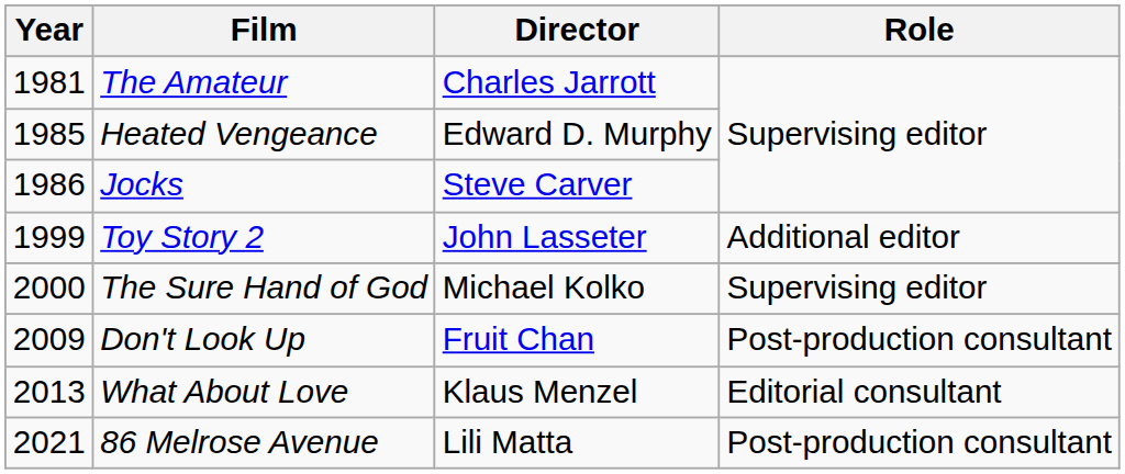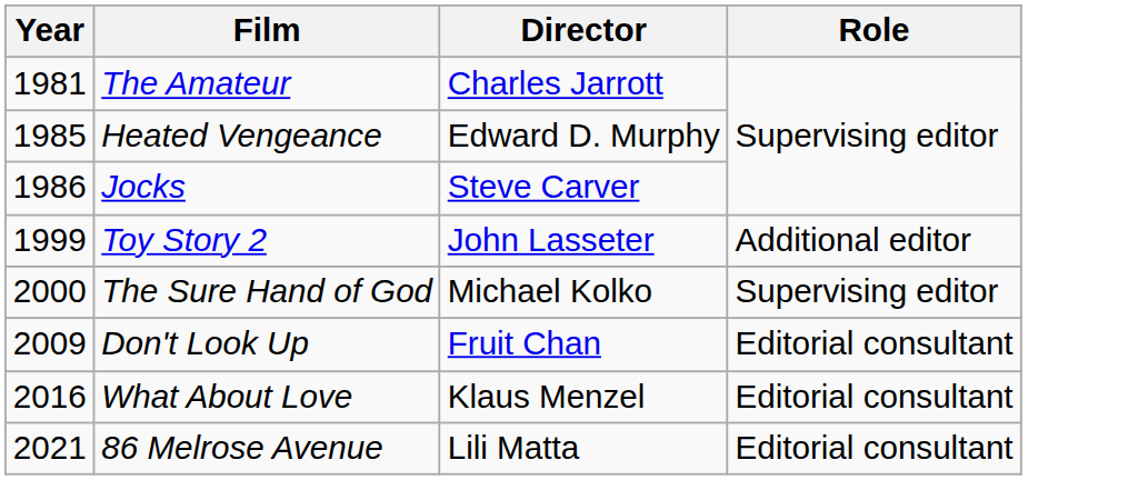Don't Look Up | Role: Post-production consultant -> Editorial consultant
What About Love | Year: 2013 -> 2016
86 Melrose Avenue | Role: Post-production consultant -> Editorial consultant
